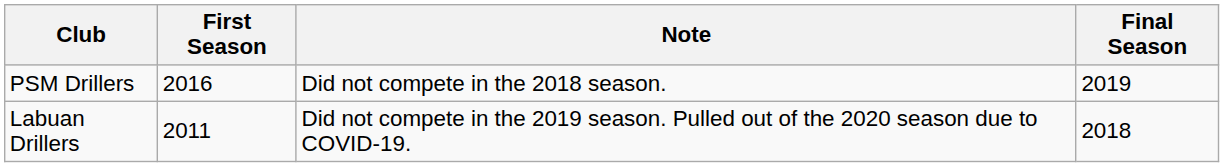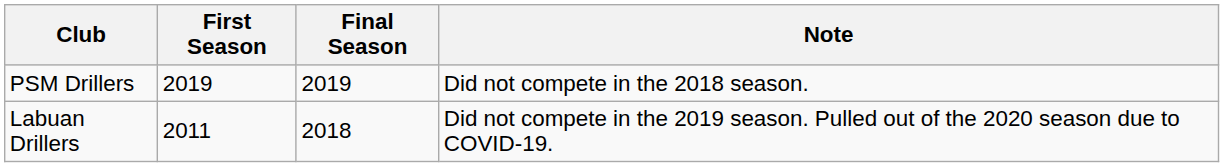columns swapped: Final Season <-> Note
PSM Drillers | First Season: 2016 -> 2019
